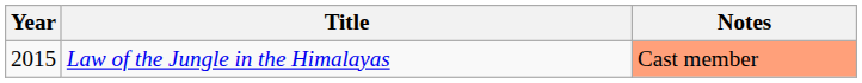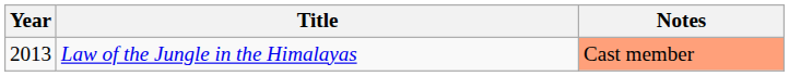Law of the Jungle in the Himalayas | Year: 2015 -> 2013
